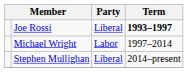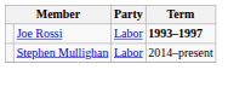Joe Rossi | Party: Liberal -> Labor
- row: Michael Wright | Labor | 1997–2014
Stephen Mullighan | Party: Liberal -> Labor
